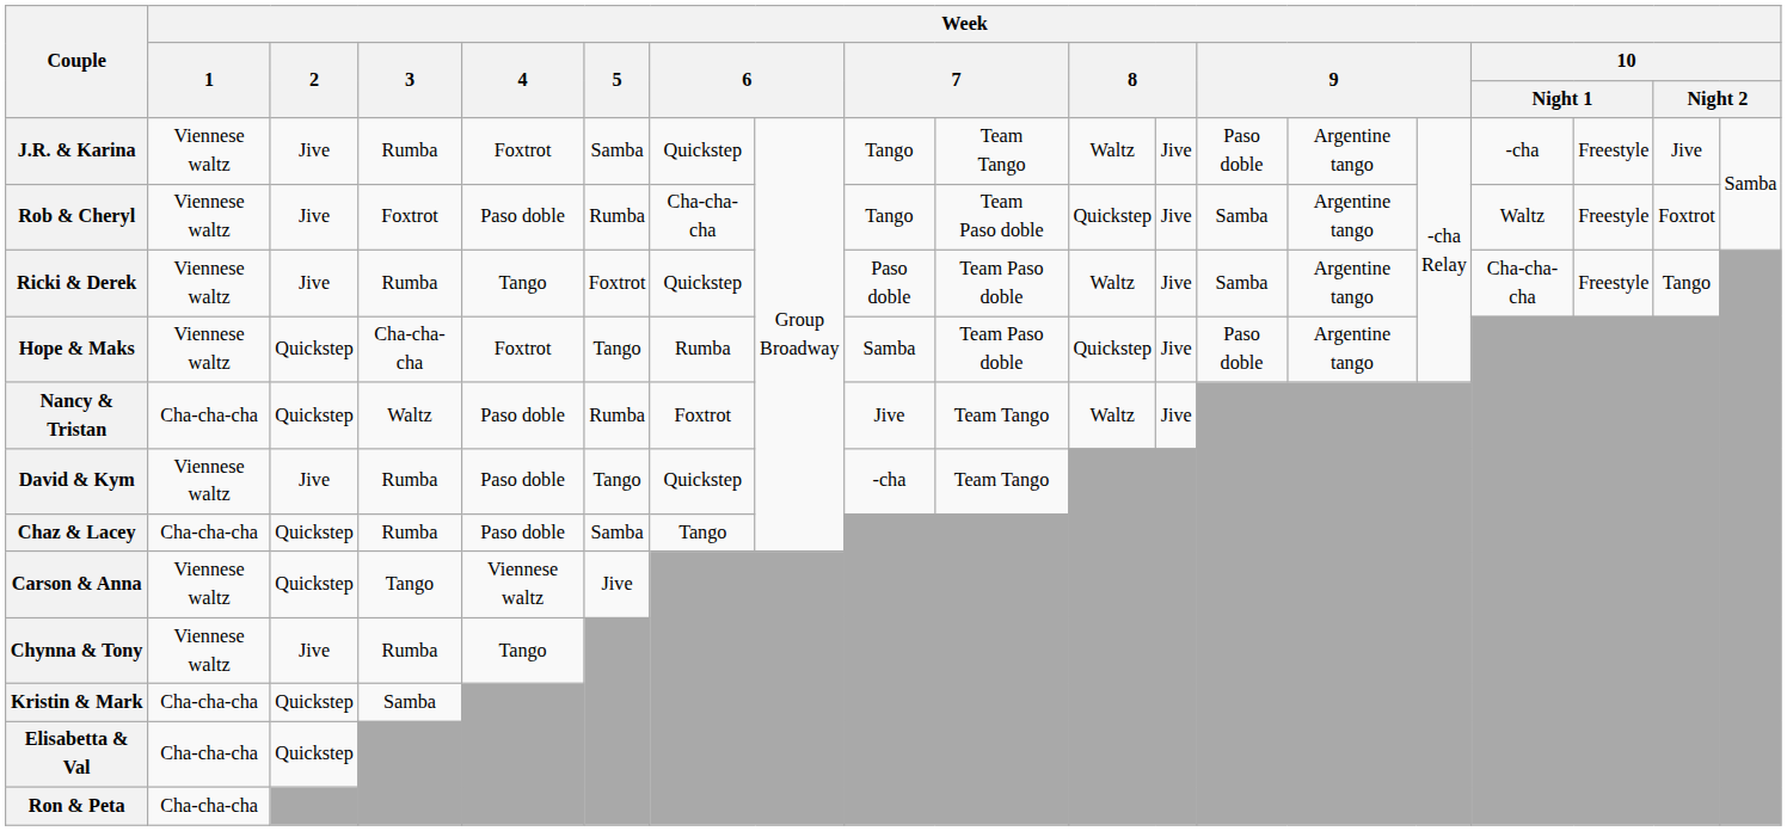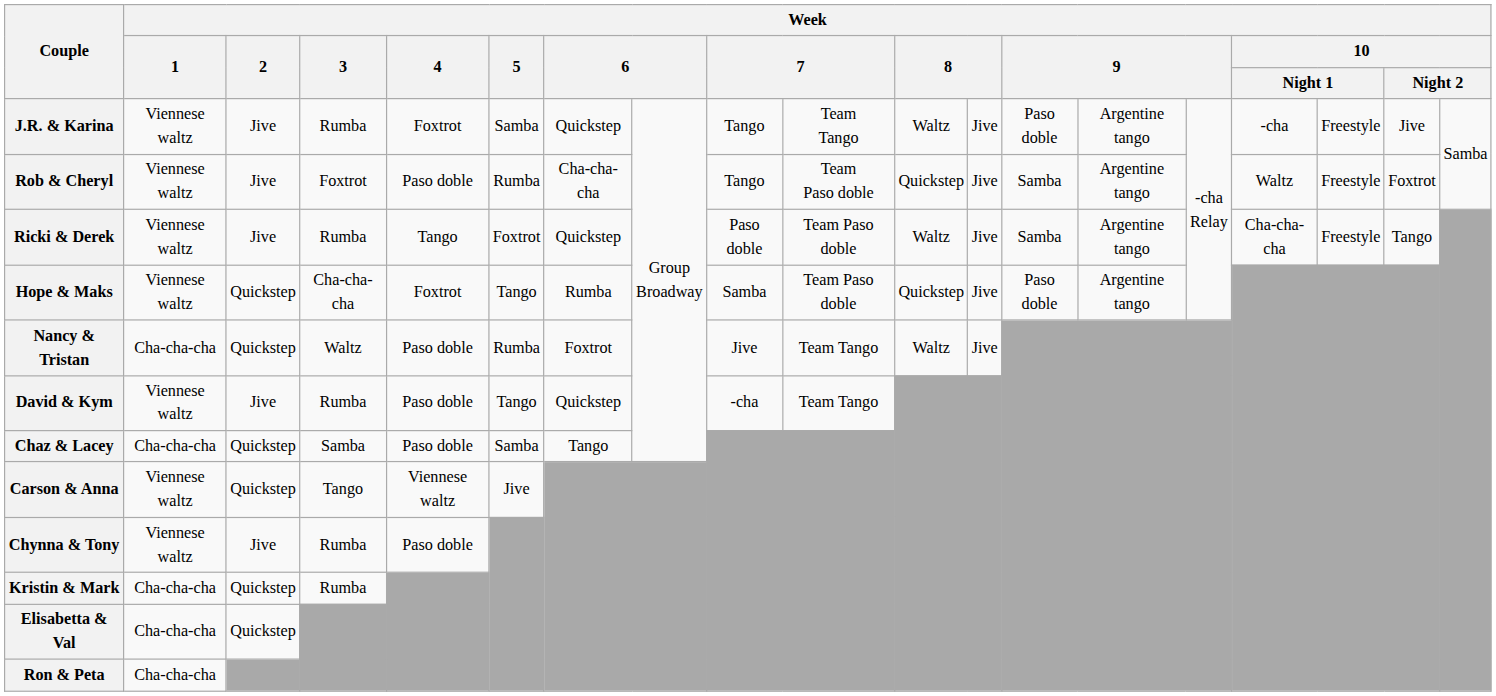Chaz & Lacey | Week / 3: Rumba -> Samba
Chynna & Tony | Week / 4: Tango -> Paso doble
Kristin & Mark | Week / 3: Samba -> Rumba
